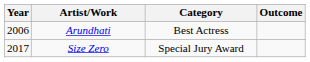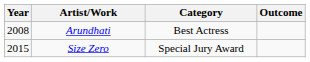Arundhati | Year: 2006 -> 2008
Size Zero | Year: 2017 -> 2015
